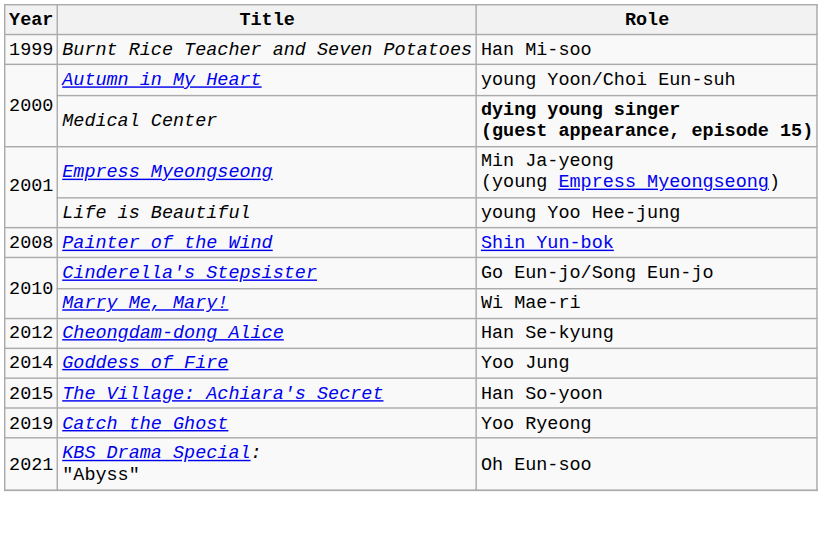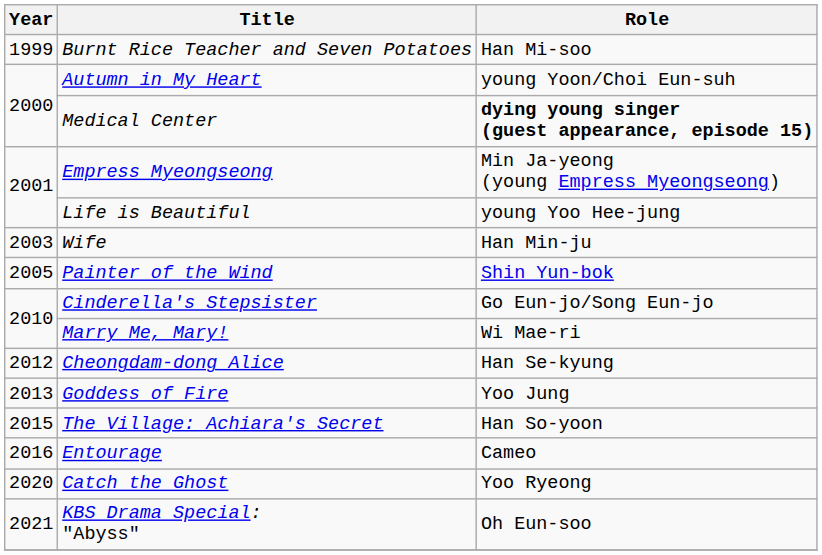+ row: 2003 | Wife | Han Min-ju
Painter of the Wind | Year: 2008 -> 2005
Goddess of Fire | Year: 2014 -> 2013
+ row: 2016 | Entourage | Cameo
Catch the Ghost | Year: 2019 -> 2020
